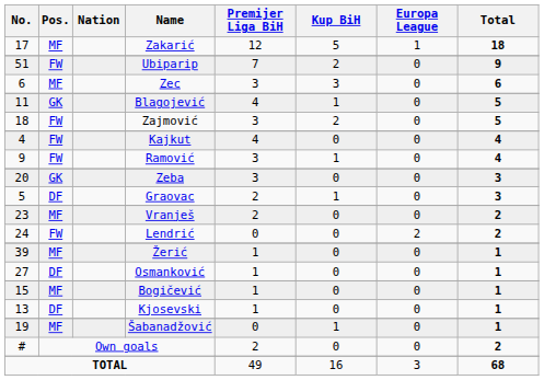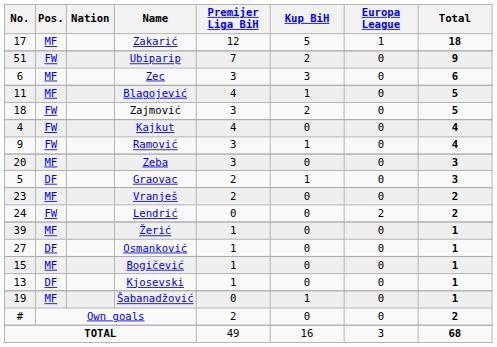Blagojević | Pos.: GK -> MF
Zeba | Pos.: GK -> MF
